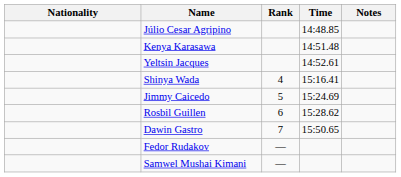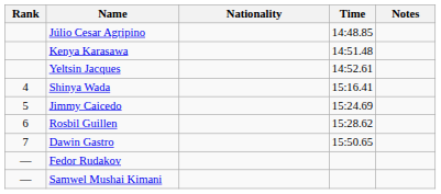columns swapped: Rank <-> Nationality
